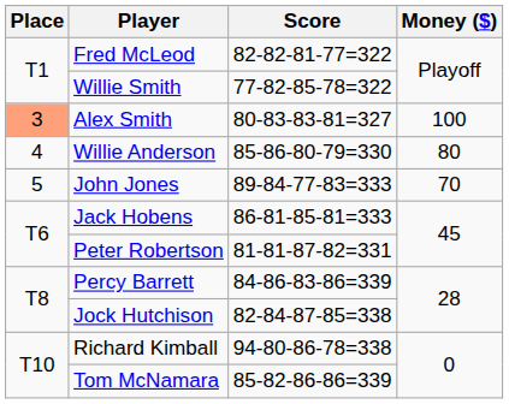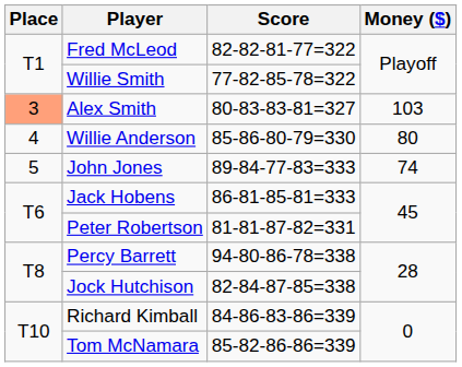Alex Smith | Money ($): 100 -> 103
John Jones | Money ($): 70 -> 74
Percy Barrett | Score: 84-86-83-86=339 -> 94-80-86-78=338
Richard Kimball | Score: 94-80-86-78=338 -> 84-86-83-86=339
